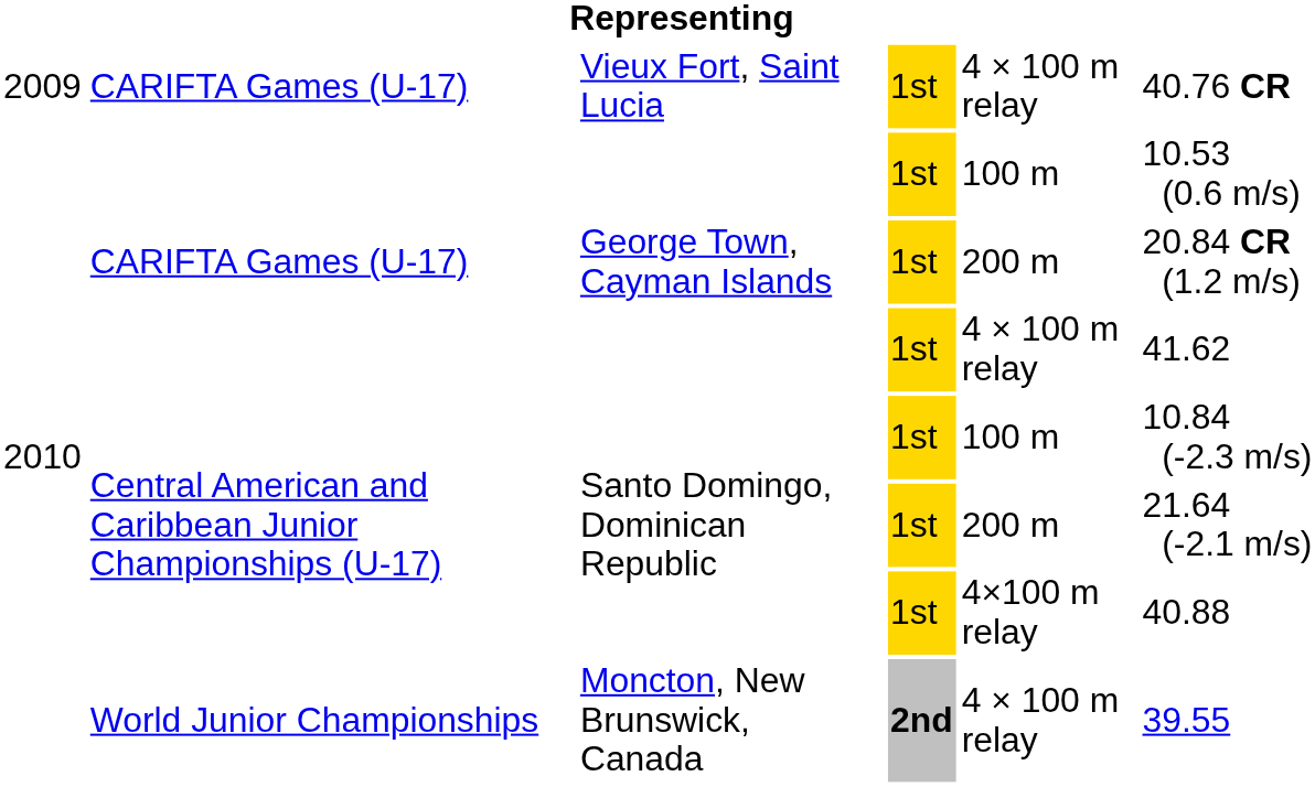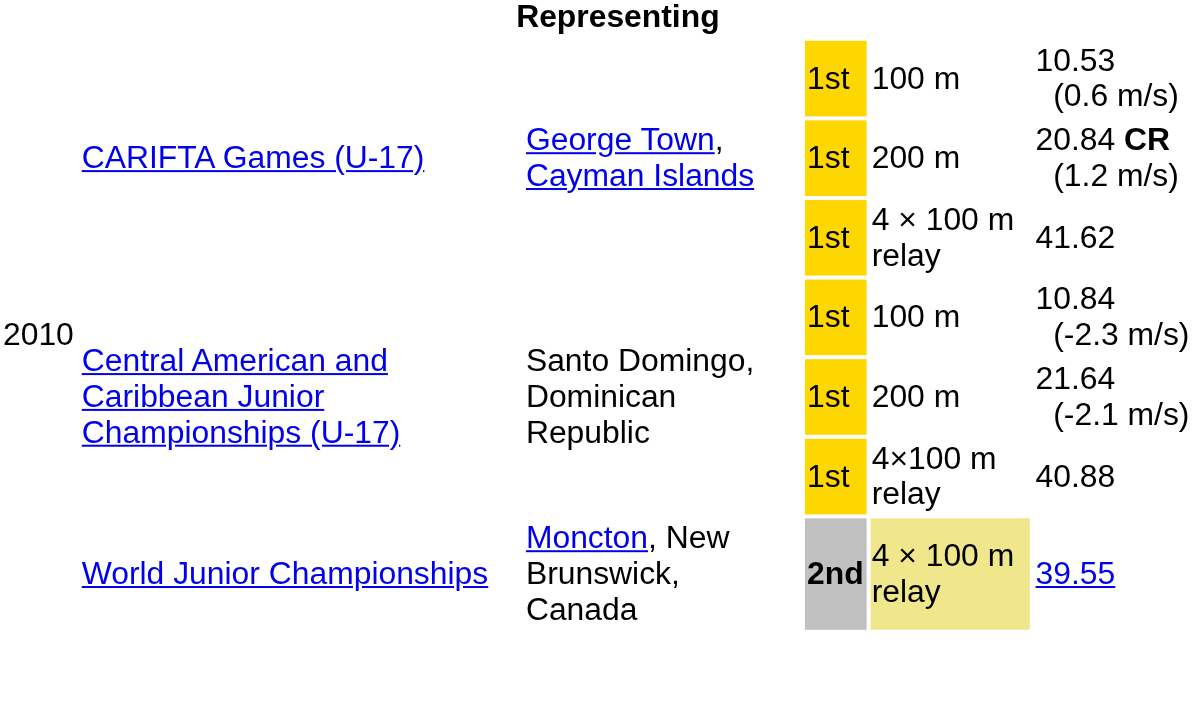- row: 2009 | CARIFTA Games (U-17) | Vieux Fort, Saint Lucia | 1st | 4 × 100 m relay | 40.76 CR
Moncton, New Brunswick, Canada | column 5: no background -> khaki background
